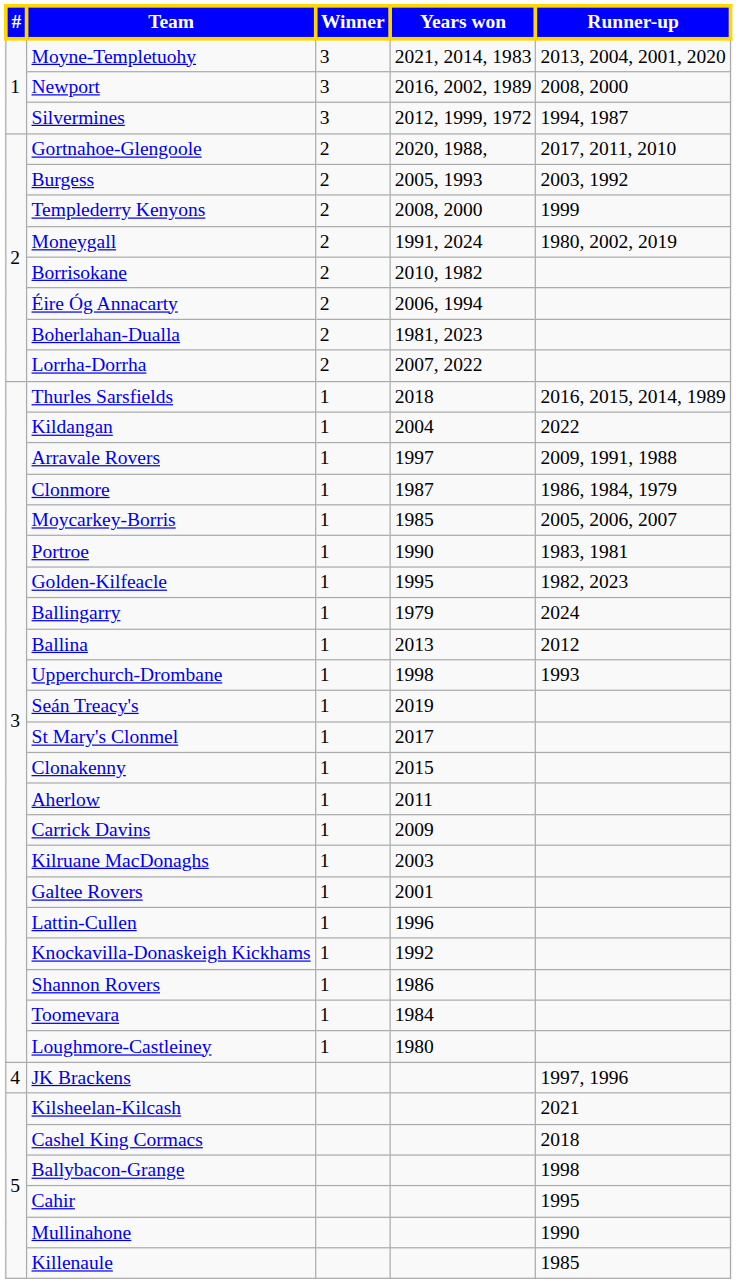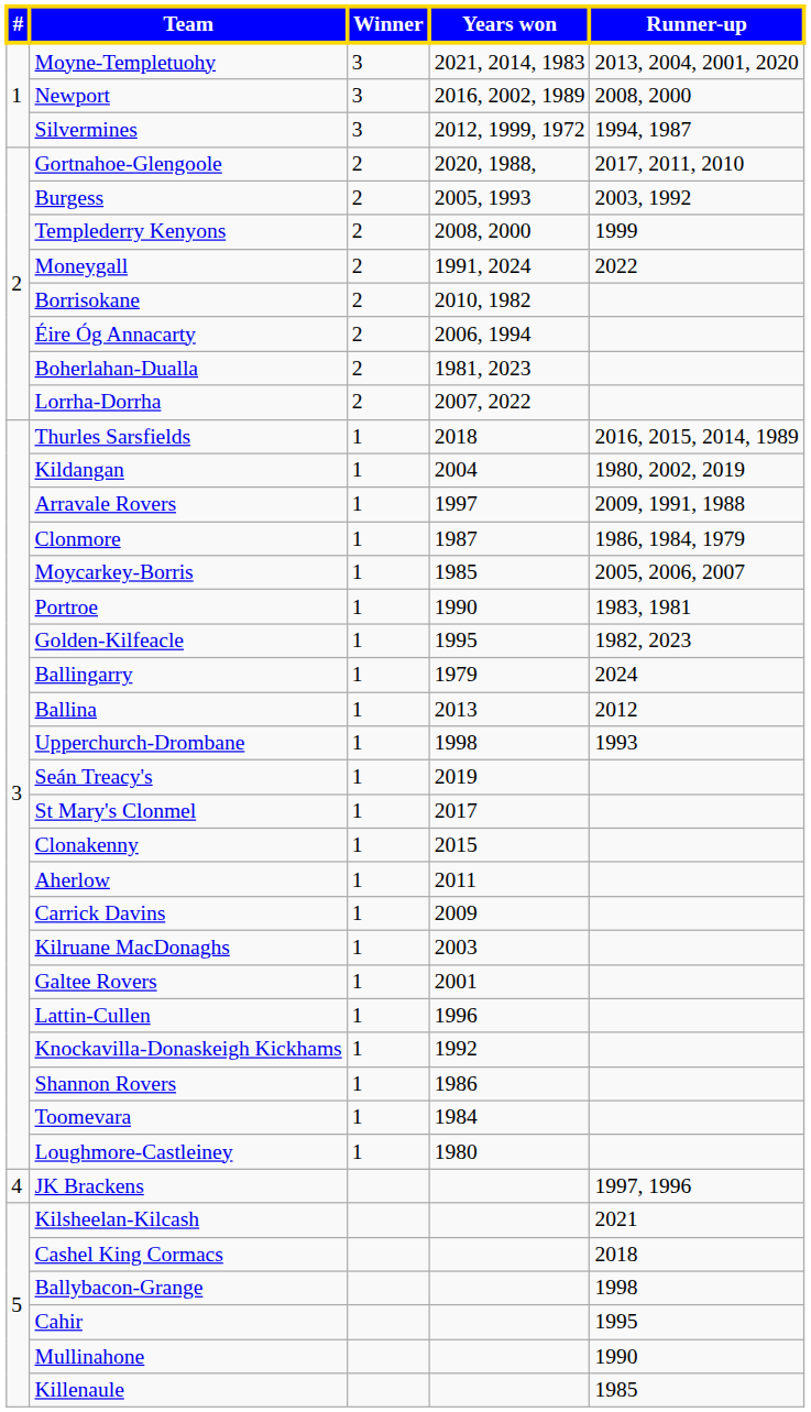Moneygall | Runner-up: 1980, 2002, 2019 -> 2022
Kildangan | Runner-up: 2022 -> 1980, 2002, 2019
